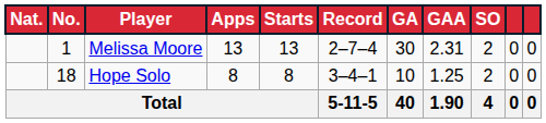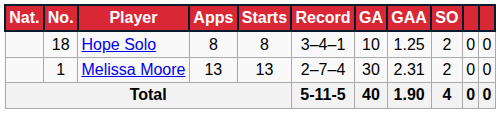rows swapped: Melissa Moore <-> Hope Solo
